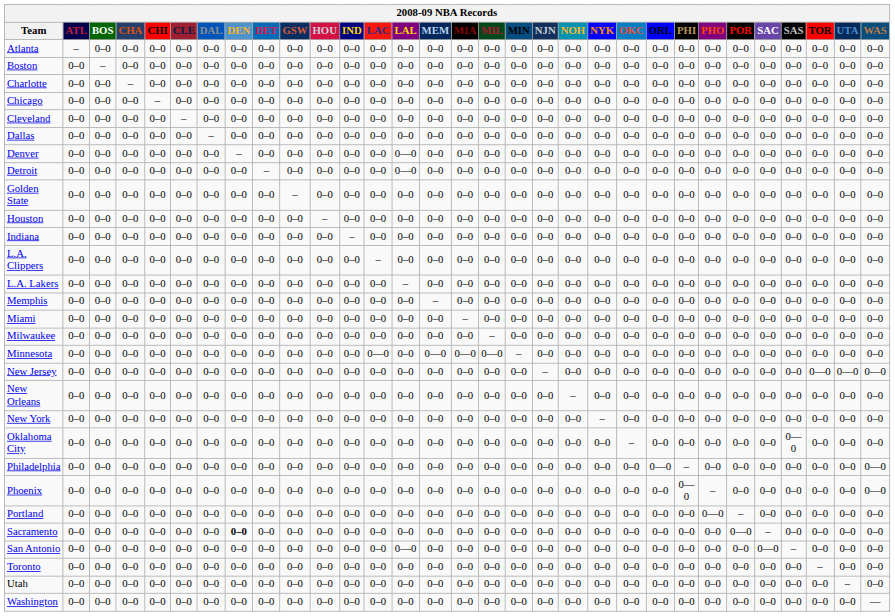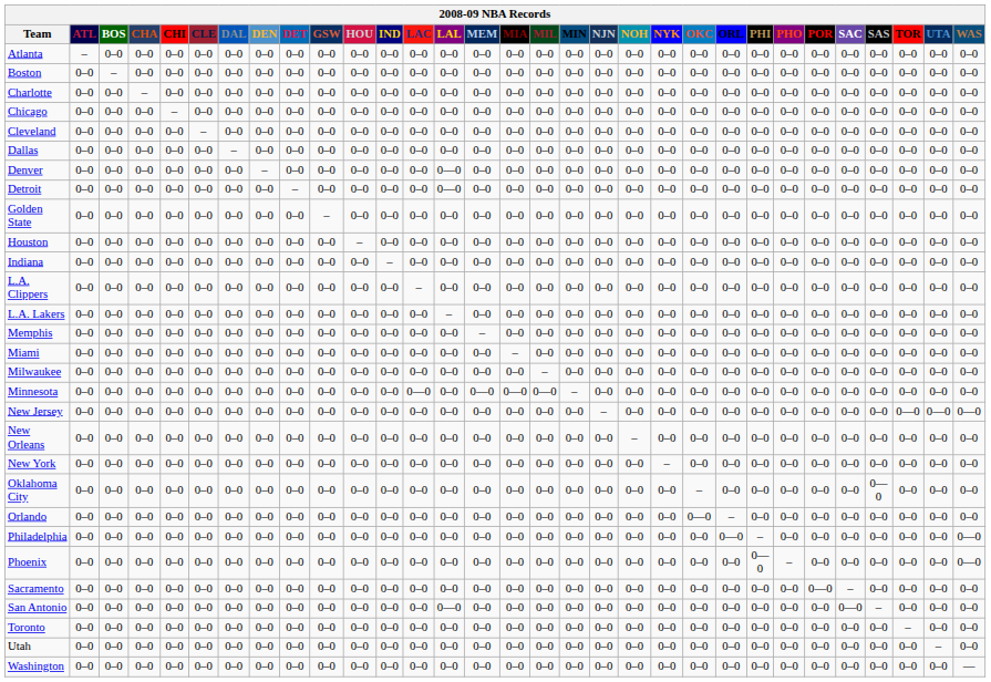+ row: Orlando | 0–0 | 0–0 | 0–0 | 0–0 | 0–0 | 0–0 | 0–0 | 0–0 | 0–0 | 0–0 | 0–0 | 0–0 | 0–0 | 0–0 | 0–0 | 0–0 | 0–0 | 0–0 | 0–0 | 0–0 | 0—0 | – | 0–0 | 0–0 | 0–0 | 0–0 | 0–0 | 0–0 | 0–0 | 0–0
- row: Portland | 0–0 | 0–0 | 0–0 | 0–0 | 0–0 | 0–0 | 0–0 | 0–0 | 0–0 | 0–0 | 0–0 | 0–0 | 0–0 | 0–0 | 0–0 | 0–0 | 0–0 | 0–0 | 0–0 | 0–0 | 0–0 | 0–0 | 0–0 | 0—0 | – | 0–0 | 0–0 | 0–0 | 0–0 | 0–0
Sacramento | DEN: bold -> normal
